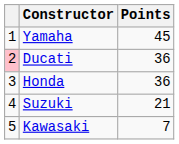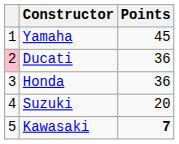Suzuki | Points: 21 -> 20
Kawasaki | Points: normal -> bold
